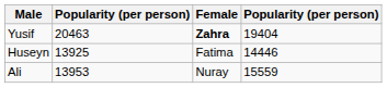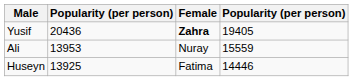Yusif | column 2: 20463 -> 20436
Yusif | column 4: 19404 -> 19405
rows swapped: Ali <-> Huseyn
